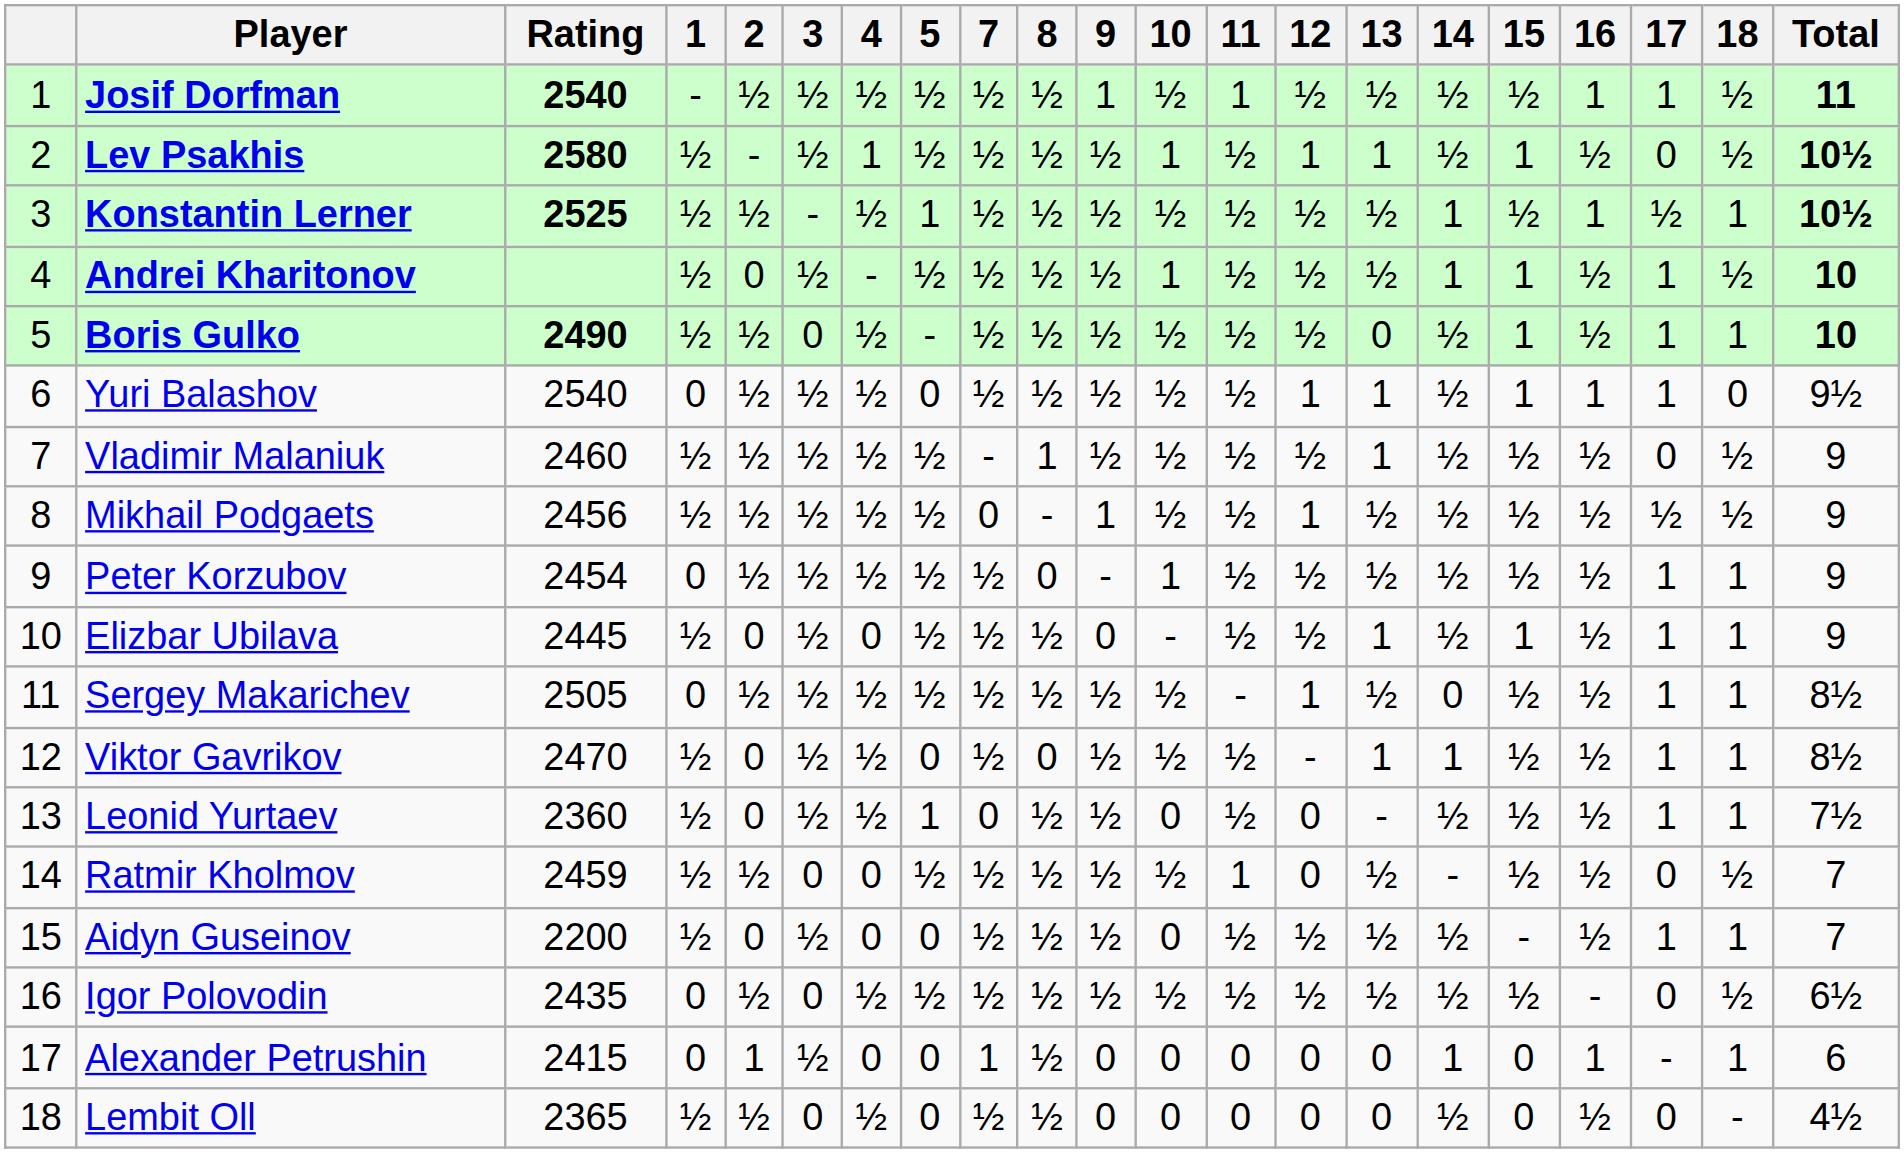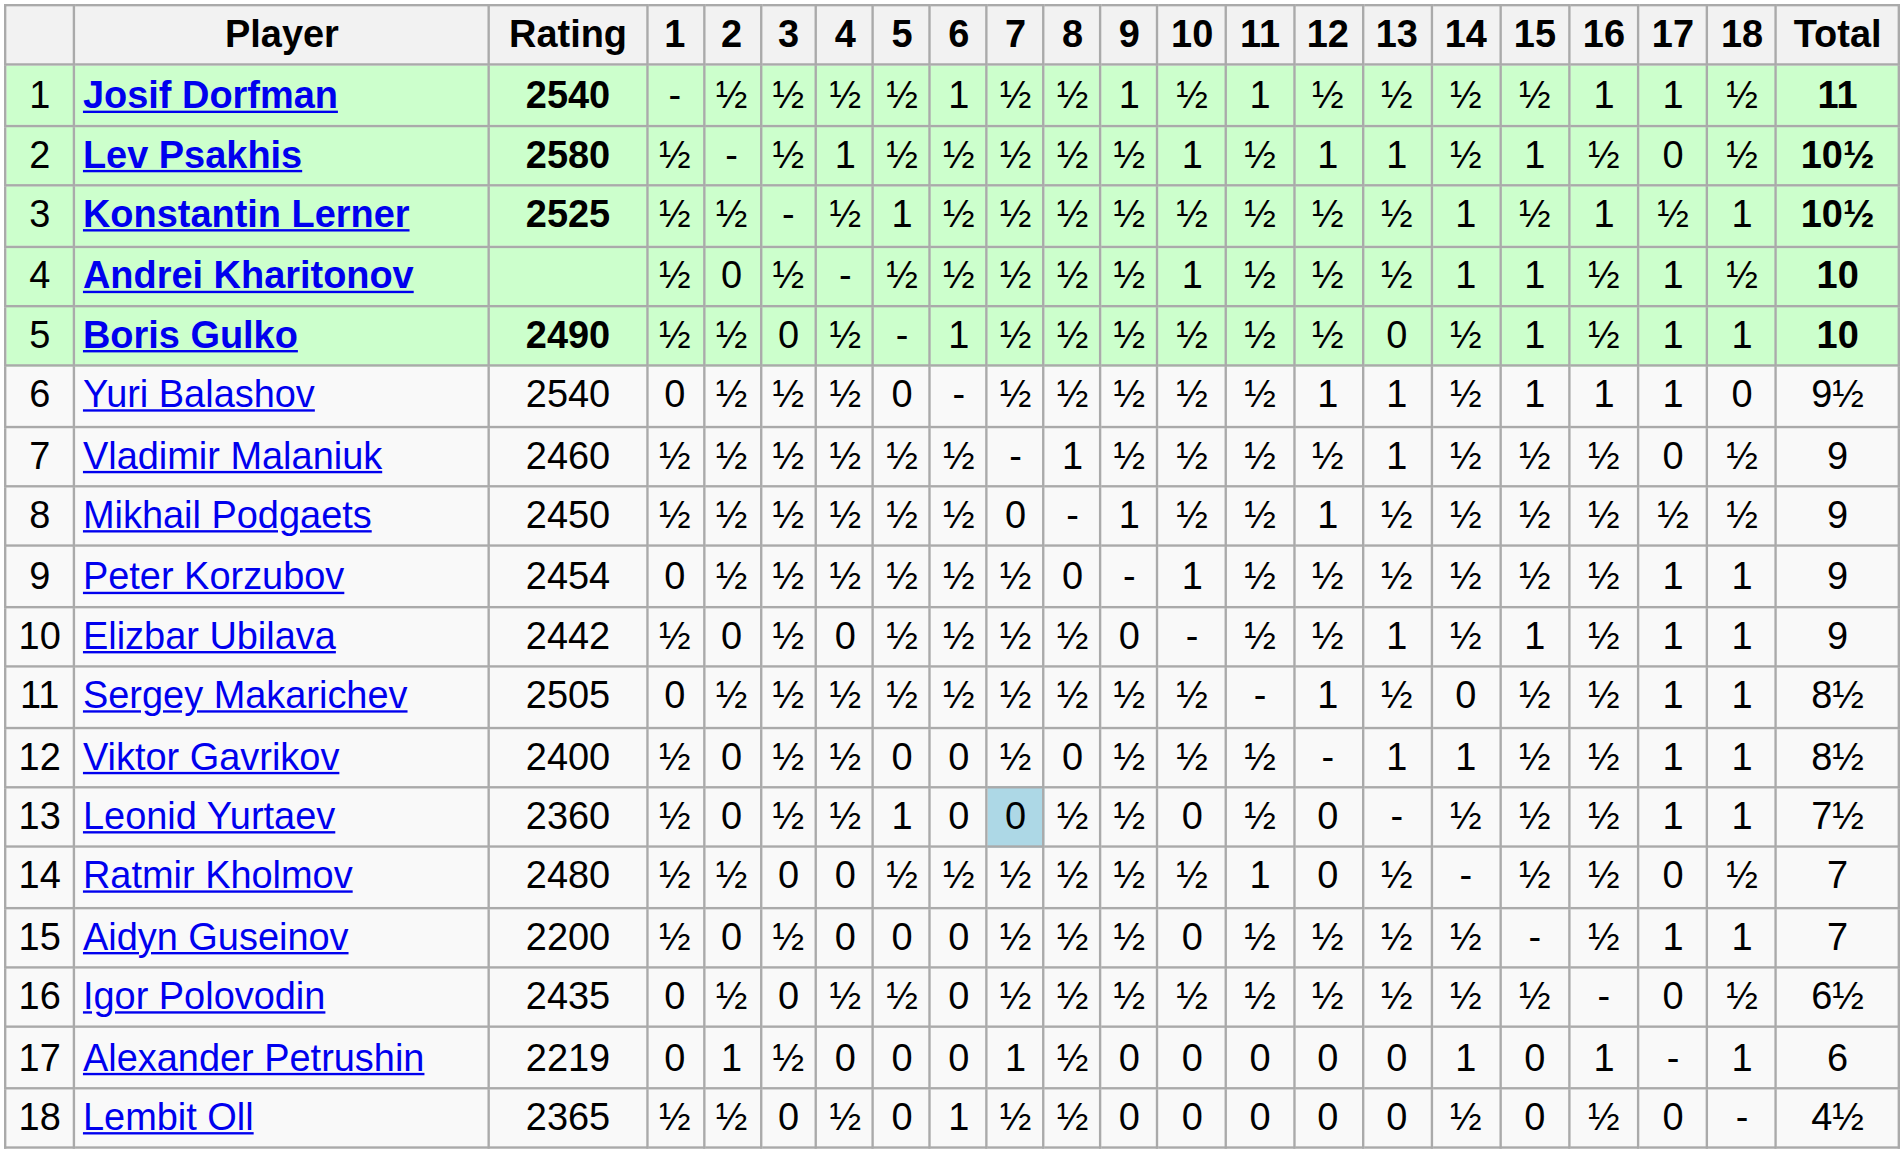+ column: 6 | 1 | ½ | ½ | ½ | 1 | - | ½ | ½ | ½ | ½ | ½ | 0 | 0 | ½ | 0 | 0 | 0 | 1
Mikhail Podgaets | Rating: 2456 -> 2450
Elizbar Ubilava | Rating: 2445 -> 2442
Viktor Gavrikov | Rating: 2470 -> 2400
Leonid Yurtaev | 7: no background -> lightblue background
Ratmir Kholmov | Rating: 2459 -> 2480
Alexander Petrushin | Rating: 2415 -> 2219
